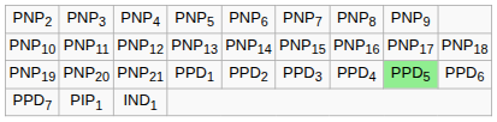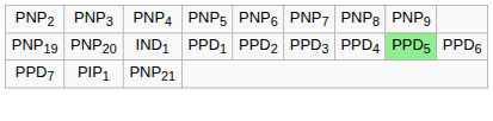- row: PNP10 | PNP11 | PNP12 | PNP13 | PNP14 | PNP15 | PNP16 | PNP17 | PNP18
PNP19 | column 3: PNP21 -> IND1
PPD7 | column 3: IND1 -> PNP21
